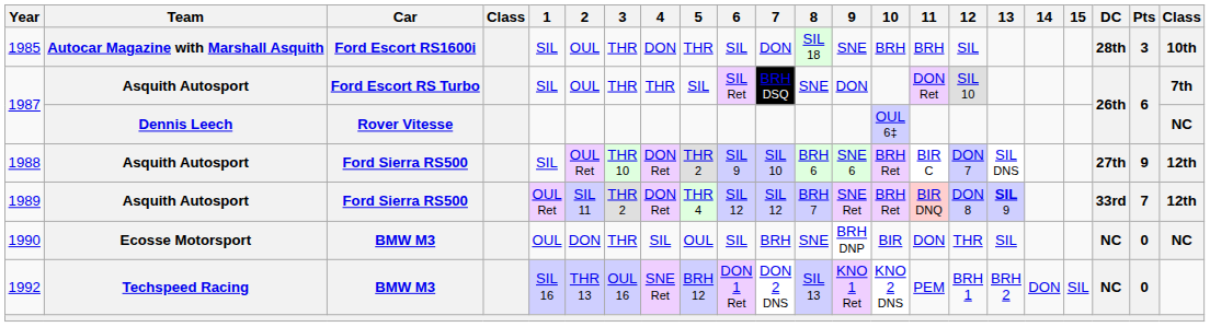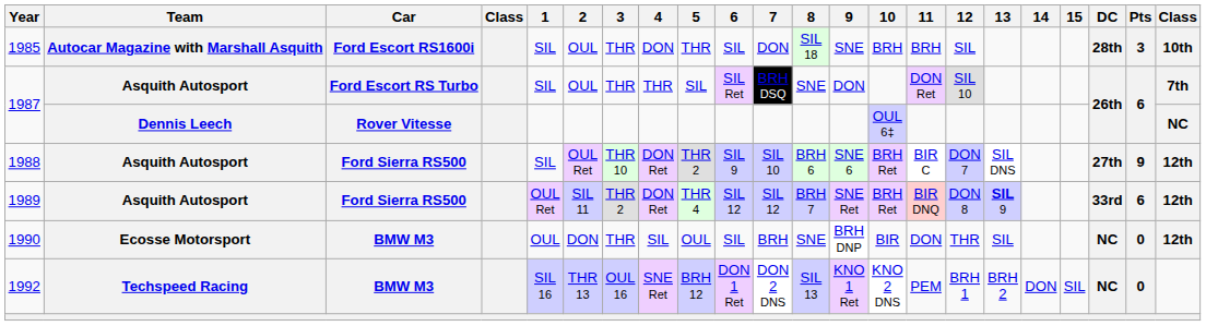1989 | Pts: 7 -> 6
1990 | column 22: NC -> 12th
